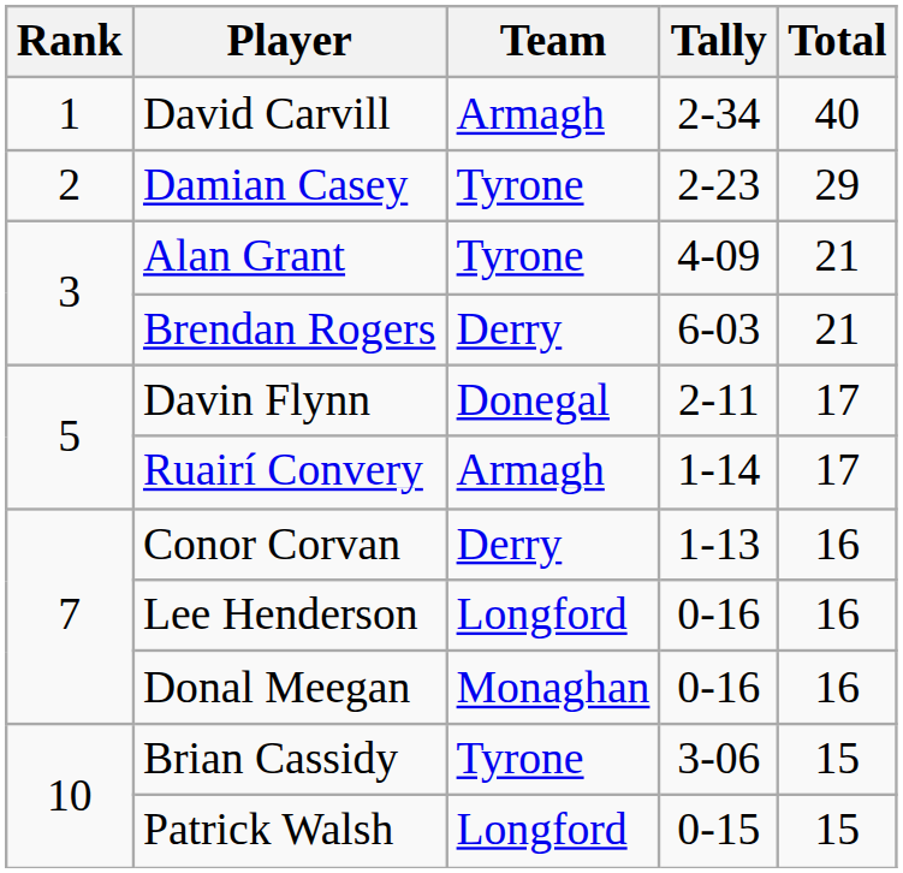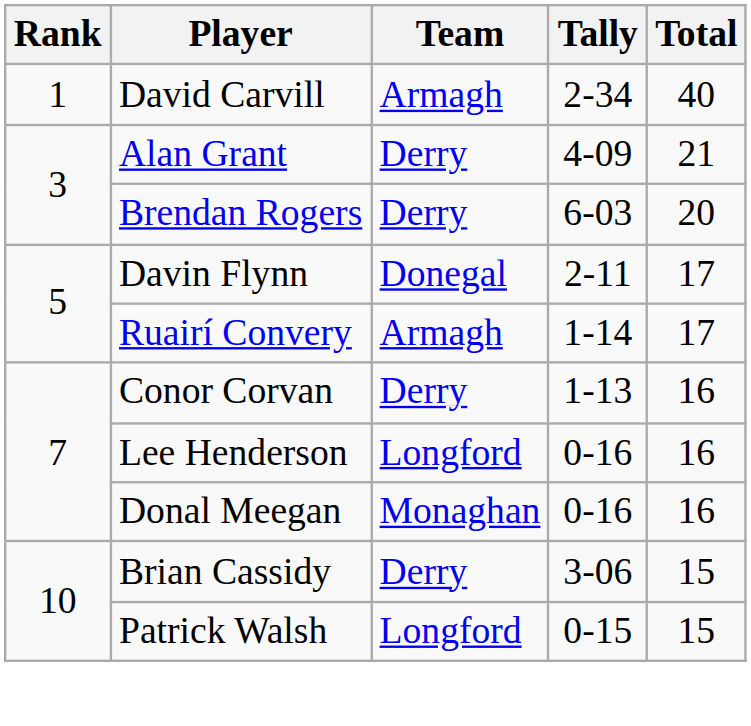- row: 2 | Damian Casey | Tyrone | 2-23 | 29
Alan Grant | Team: Tyrone -> Derry
Brendan Rogers | Total: 21 -> 20
Brian Cassidy | Team: Tyrone -> Derry
